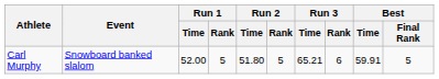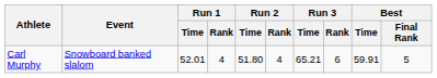Carl Murphy | Run 1 / Time: 52.00 -> 52.01
Carl Murphy | Run 1 / Rank: 5 -> 4
Carl Murphy | Run 2 / Rank: 5 -> 4
